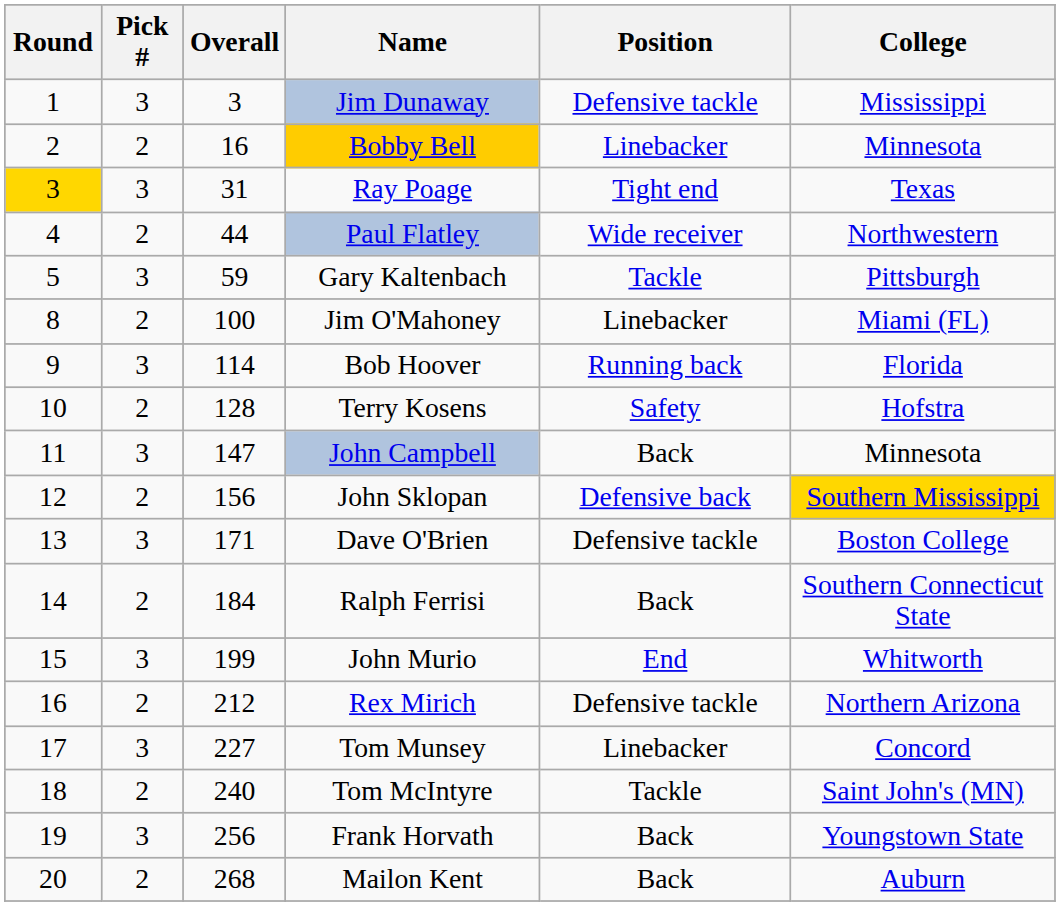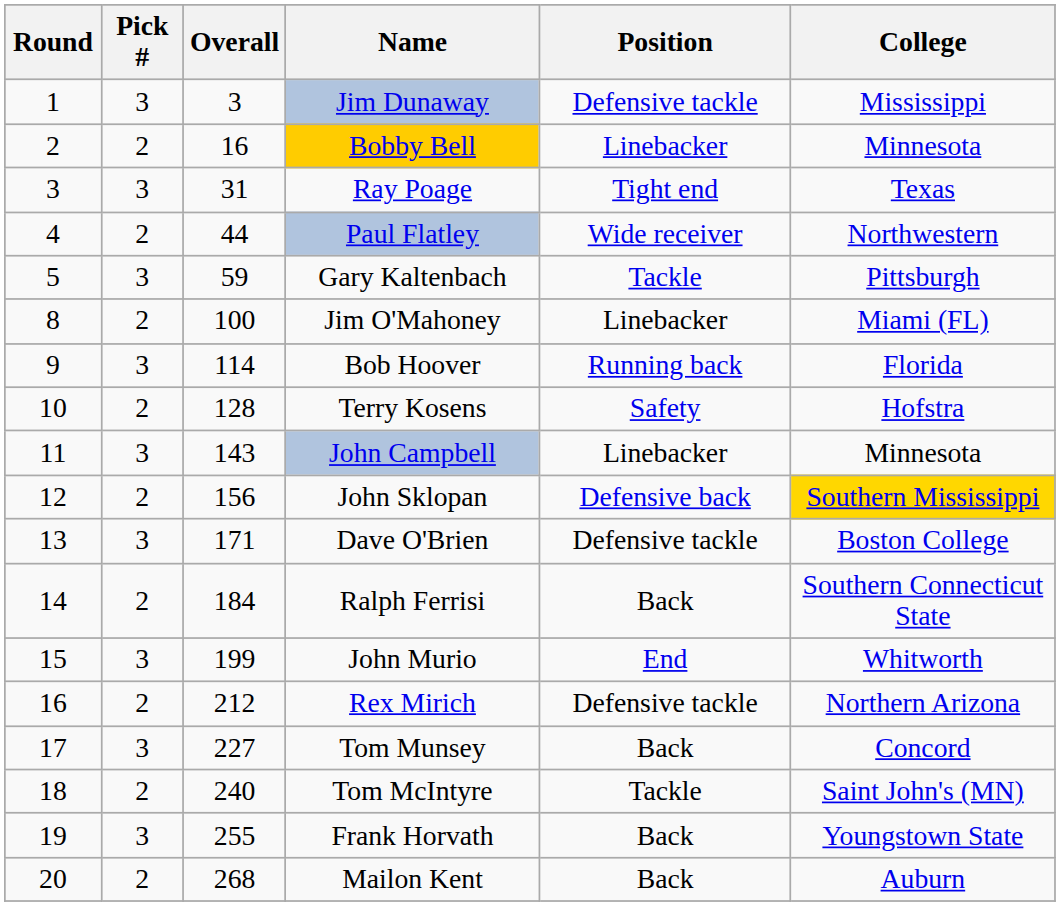Ray Poage | Round: gold background -> no background
John Campbell | Overall: 147 -> 143
John Campbell | Position: Back -> Linebacker
Tom Munsey | Position: Linebacker -> Back
Frank Horvath | Overall: 256 -> 255
